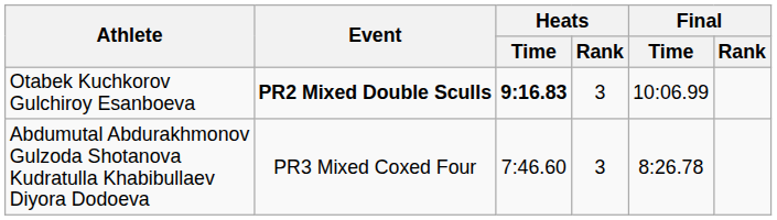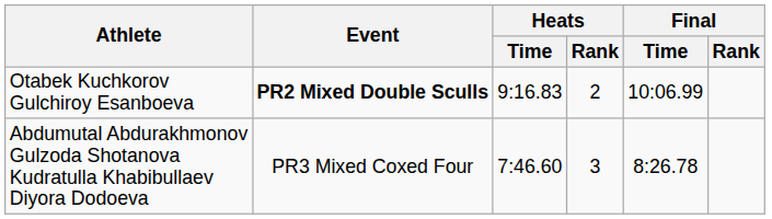Otabek Kuchkorov Gulchiroy Esanboeva | Heats / Time: bold -> normal
Otabek Kuchkorov Gulchiroy Esanboeva | Heats / Rank: 3 -> 2
